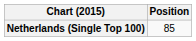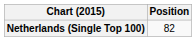Netherlands (Single Top 100) | Position: 85 -> 82
